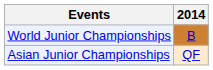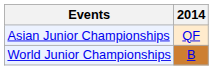rows swapped: Asian Junior Championships <-> World Junior Championships
